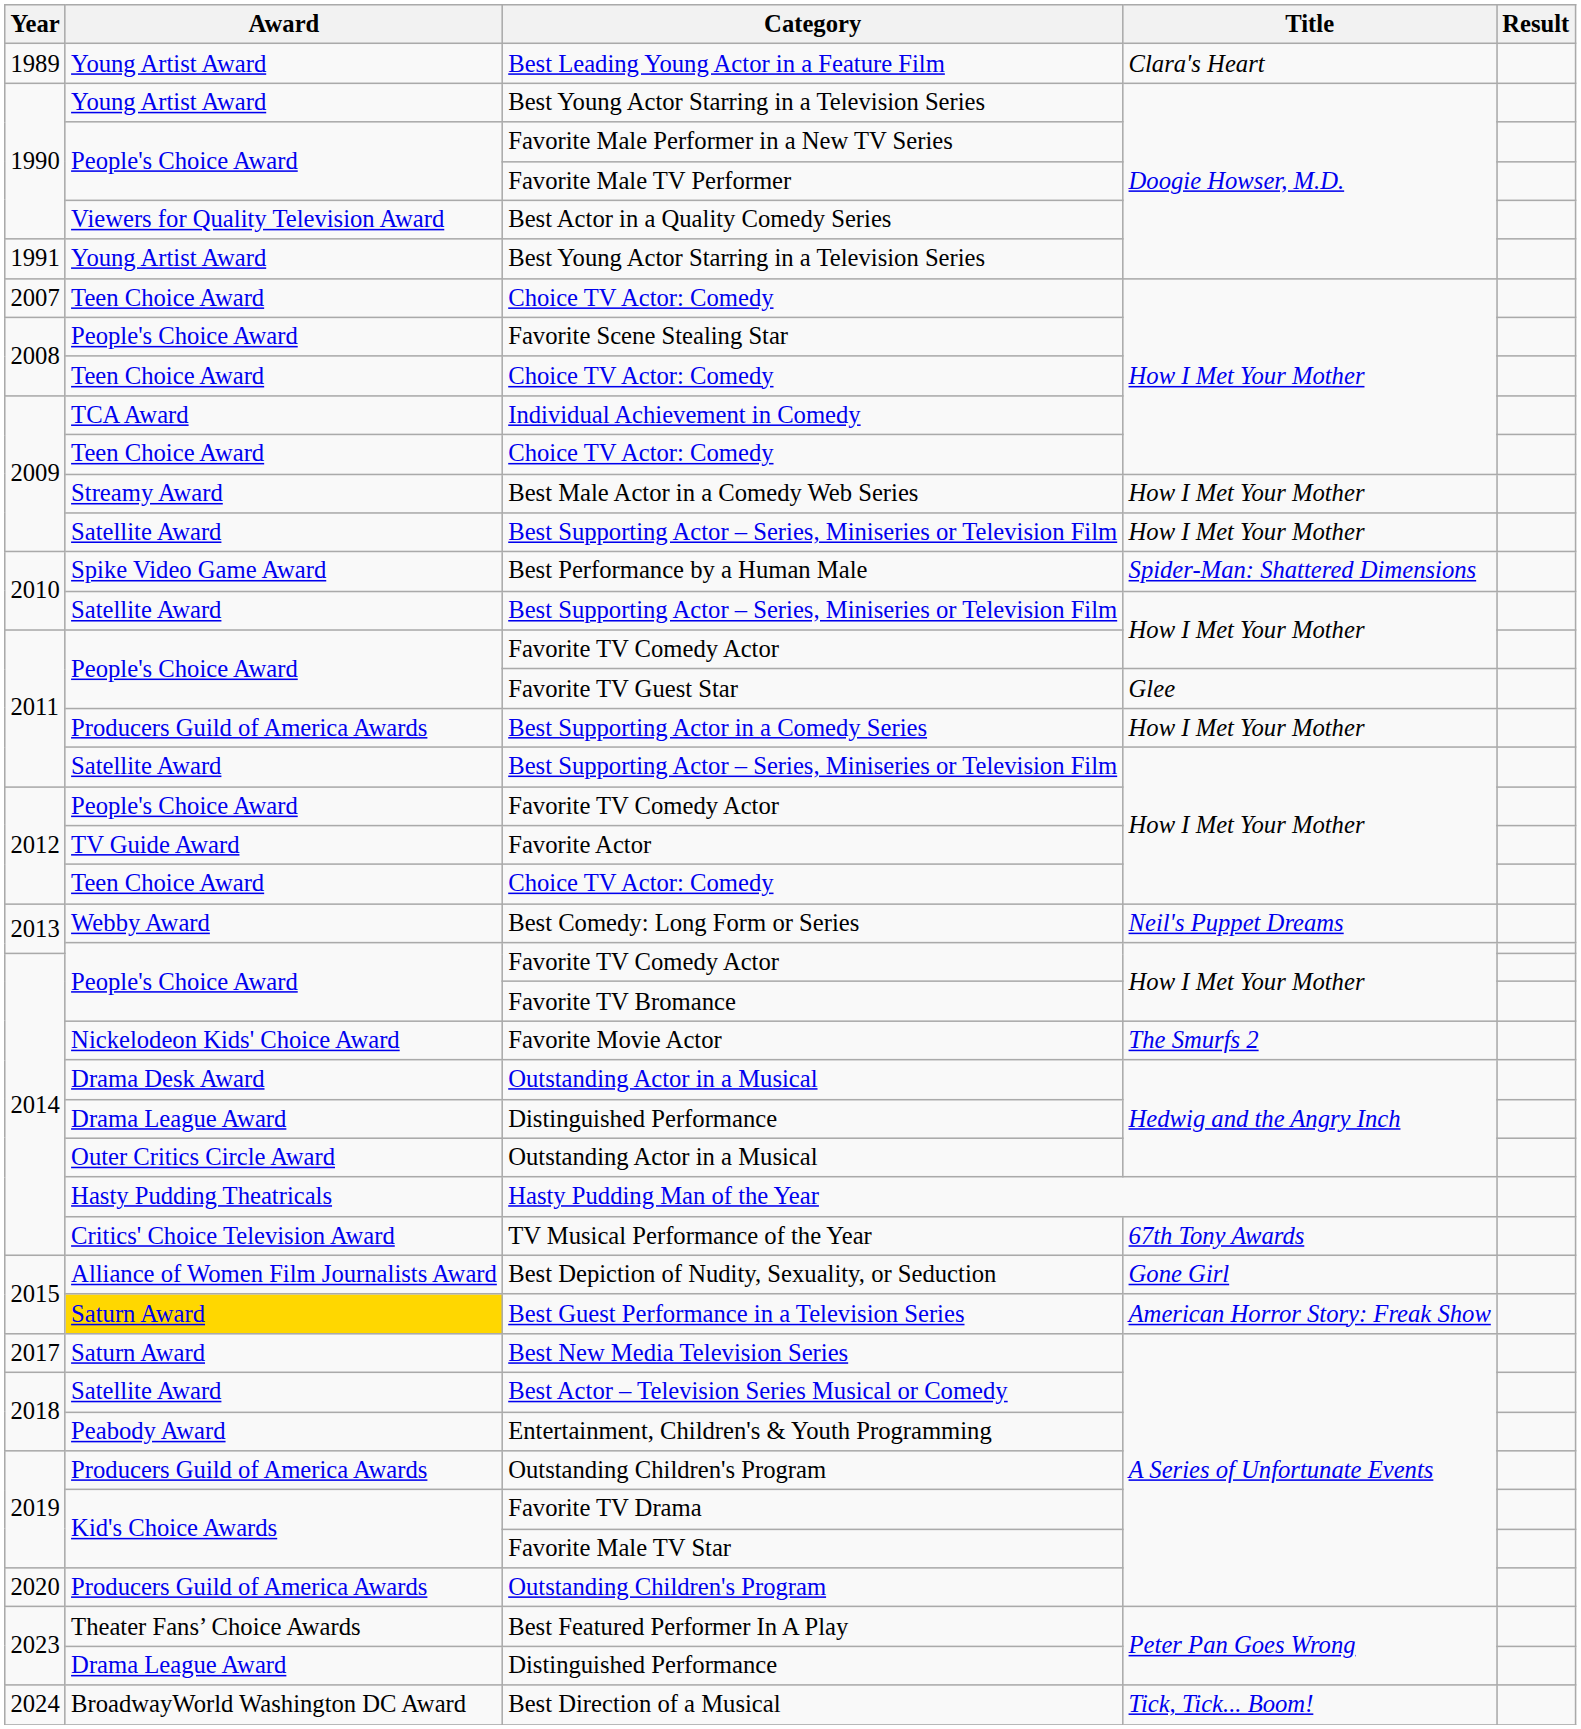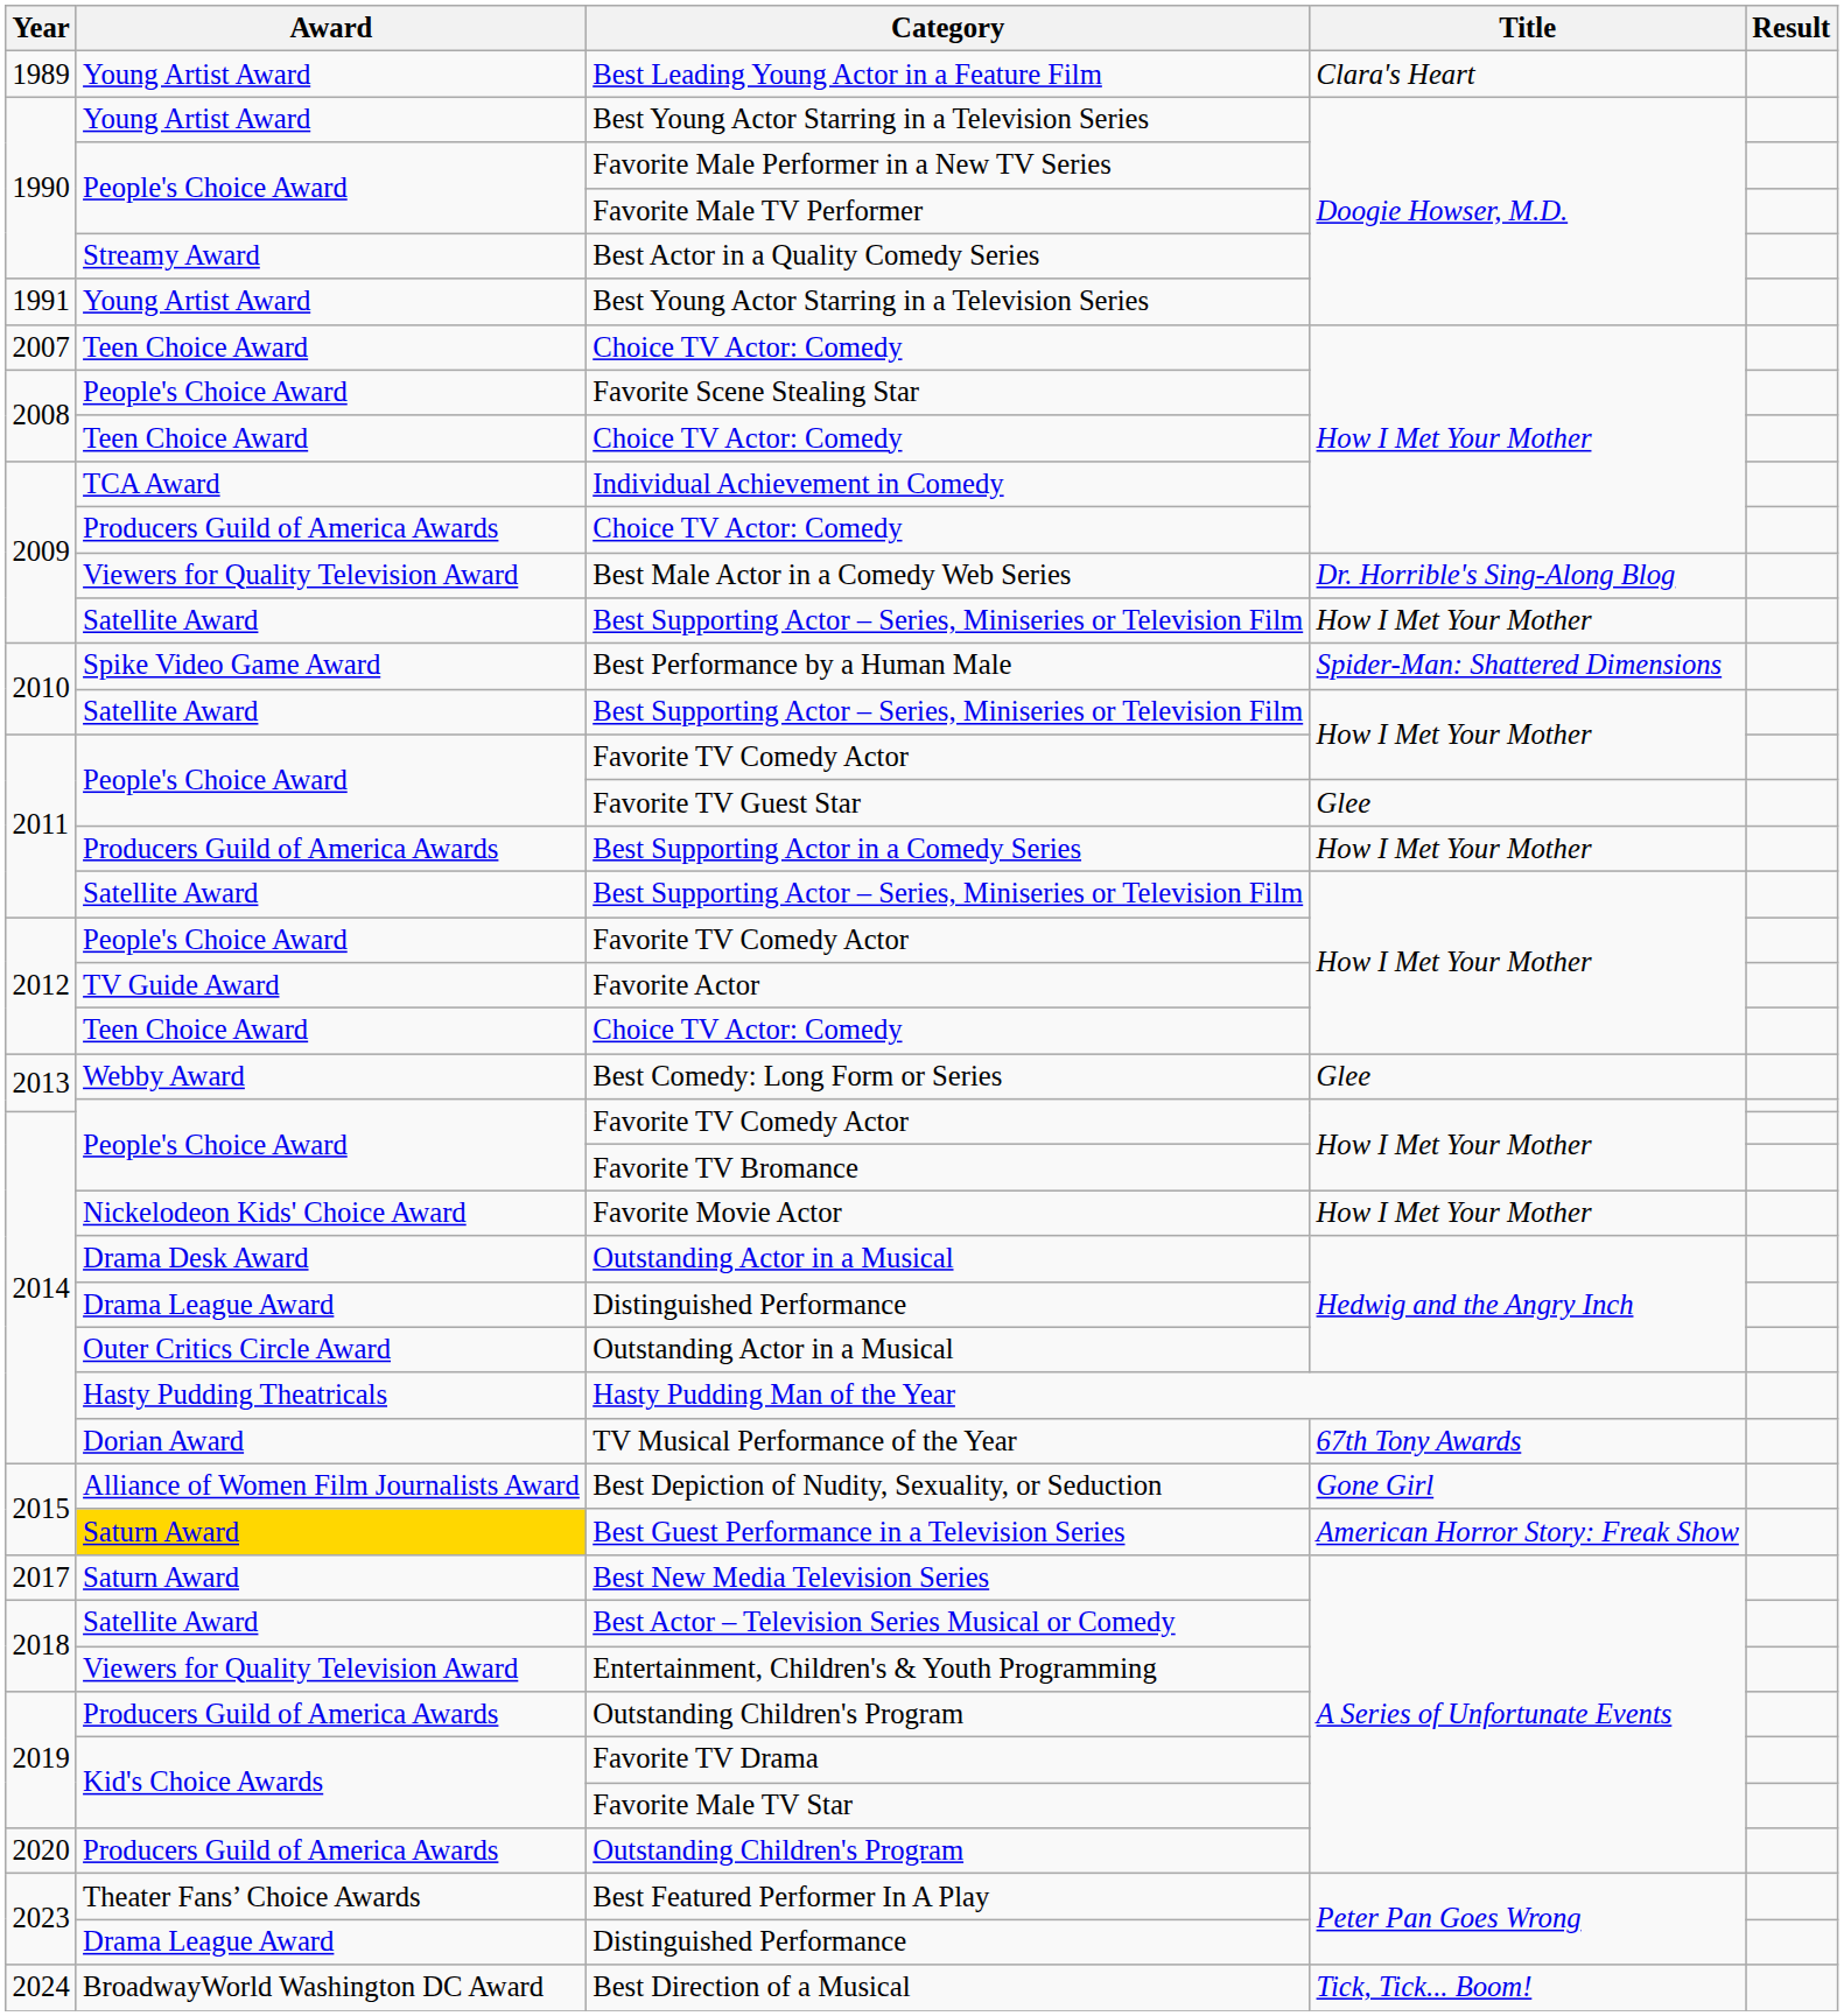Best Actor in a Quality Comedy Series | Award: Viewers for Quality Television Award -> Streamy Award
2009 / Choice TV Actor: Comedy | Award: Teen Choice Award -> Producers Guild of America Awards
Best Male Actor in a Comedy Web Series | Award: Streamy Award -> Viewers for Quality Television Award
Best Male Actor in a Comedy Web Series | Title: How I Met Your Mother -> Dr. Horrible's Sing-Along Blog
Best Comedy: Long Form or Series | Title: Neil's Puppet Dreams -> Glee
Favorite Movie Actor | Title: The Smurfs 2 -> How I Met Your Mother
TV Musical Performance of the Year | Award: Critics' Choice Television Award -> Dorian Award
Entertainment, Children's & Youth Programming | Award: Peabody Award -> Viewers for Quality Television Award
